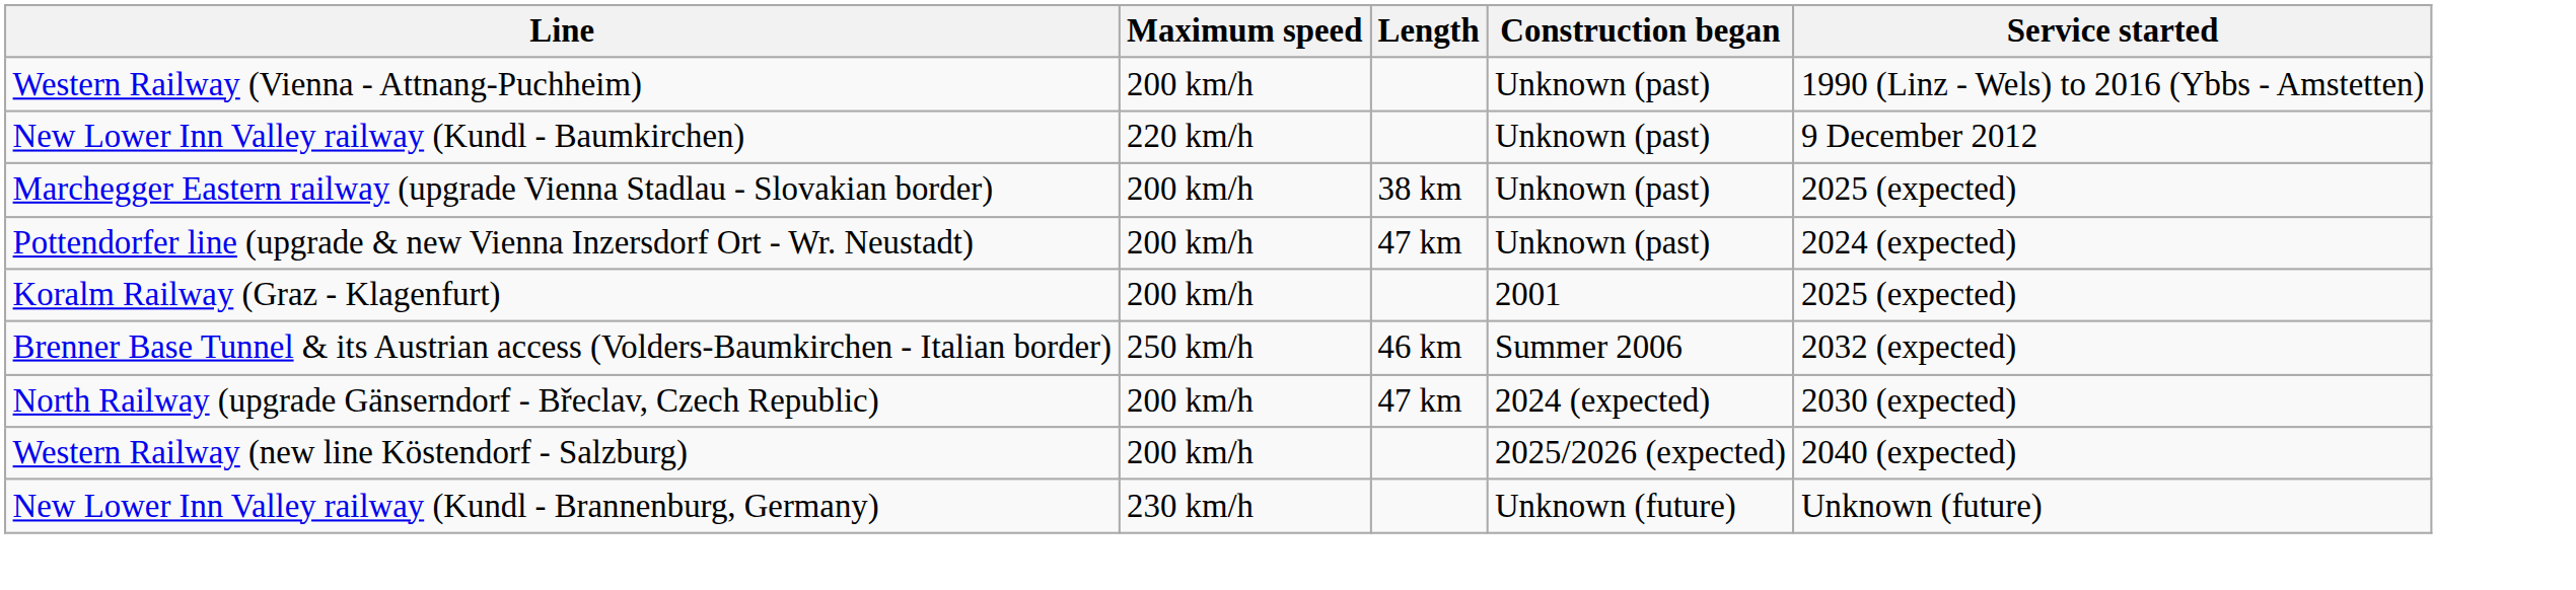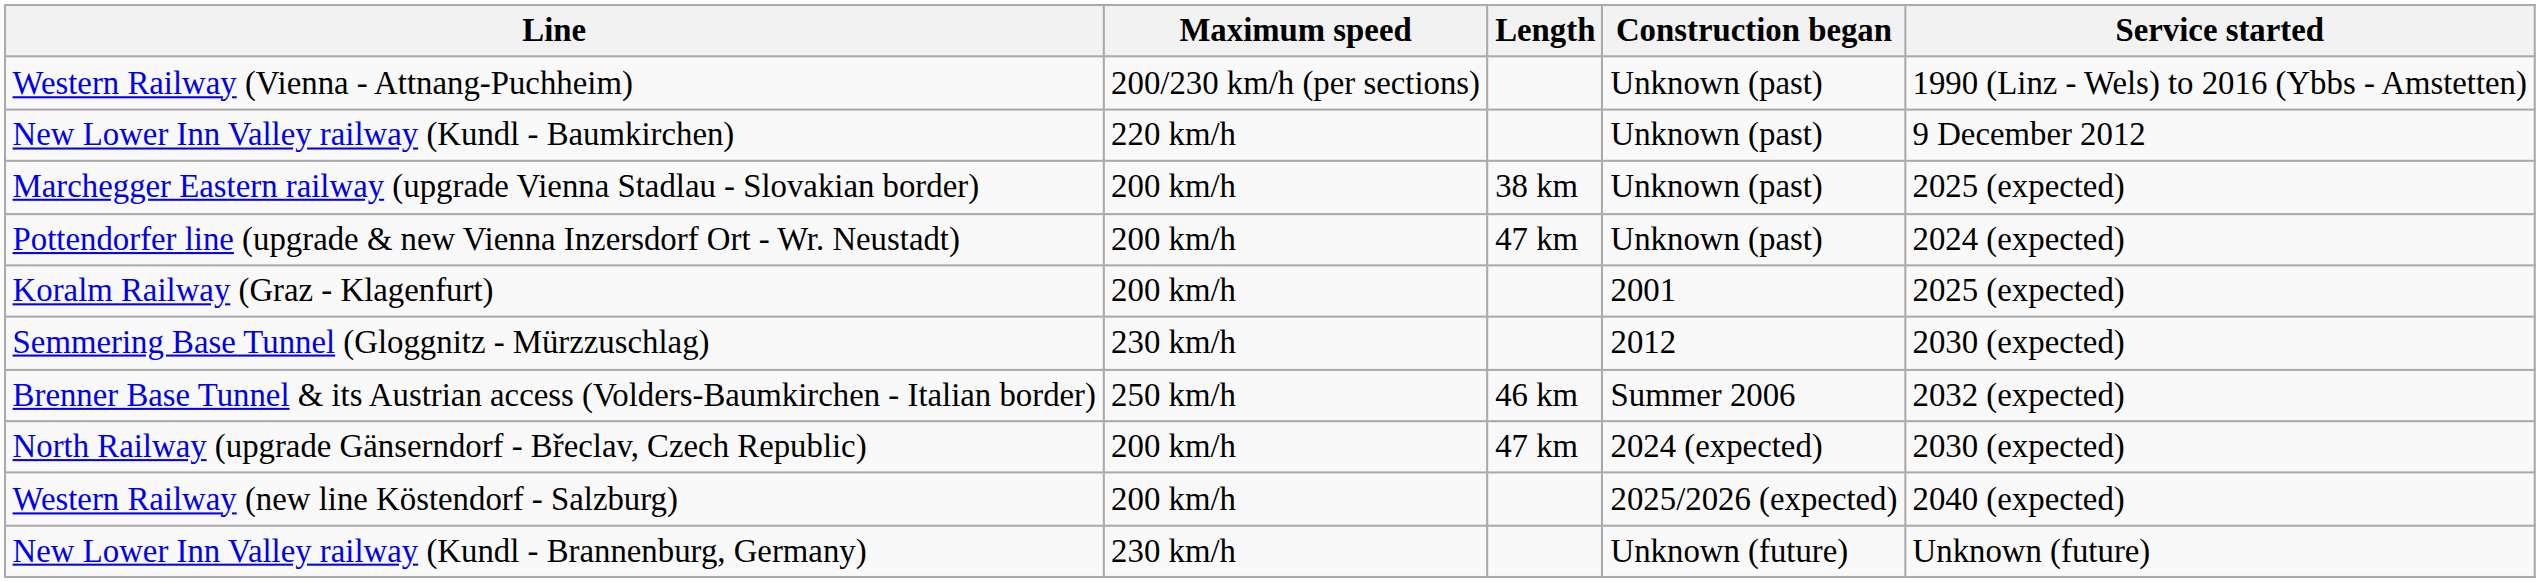Western Railway (Vienna - Attnang-Puchheim) | Maximum speed: 200 km/h -> 200/230 km/h (per sections)
+ row: Semmering Base Tunnel (Gloggnitz - Mürzzuschlag) | 230 km/h | 2012 | 2030 (expected)
